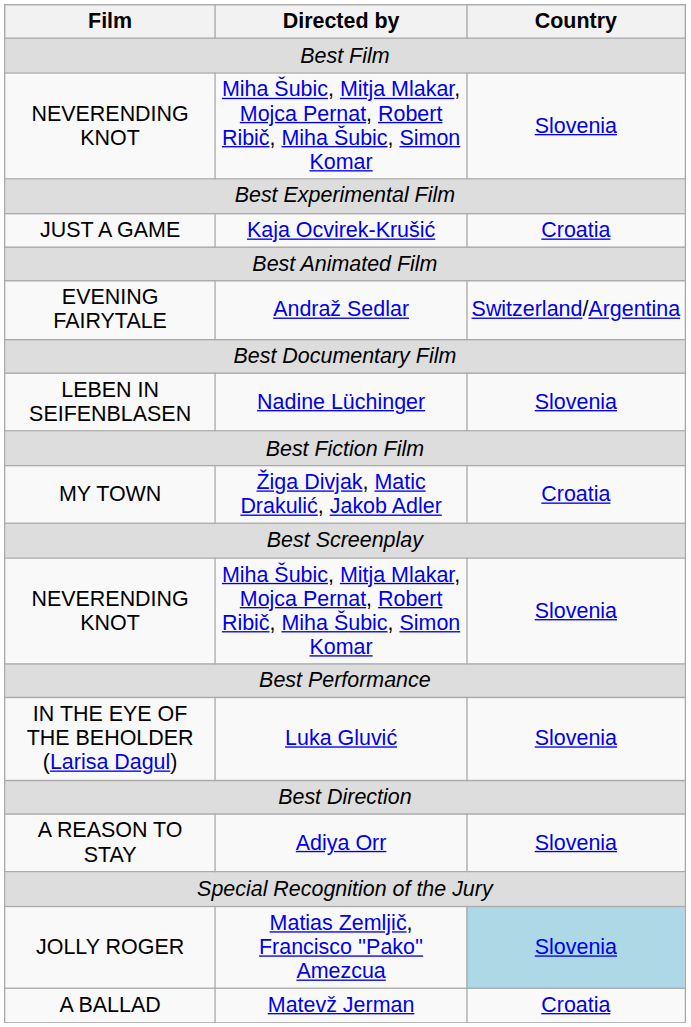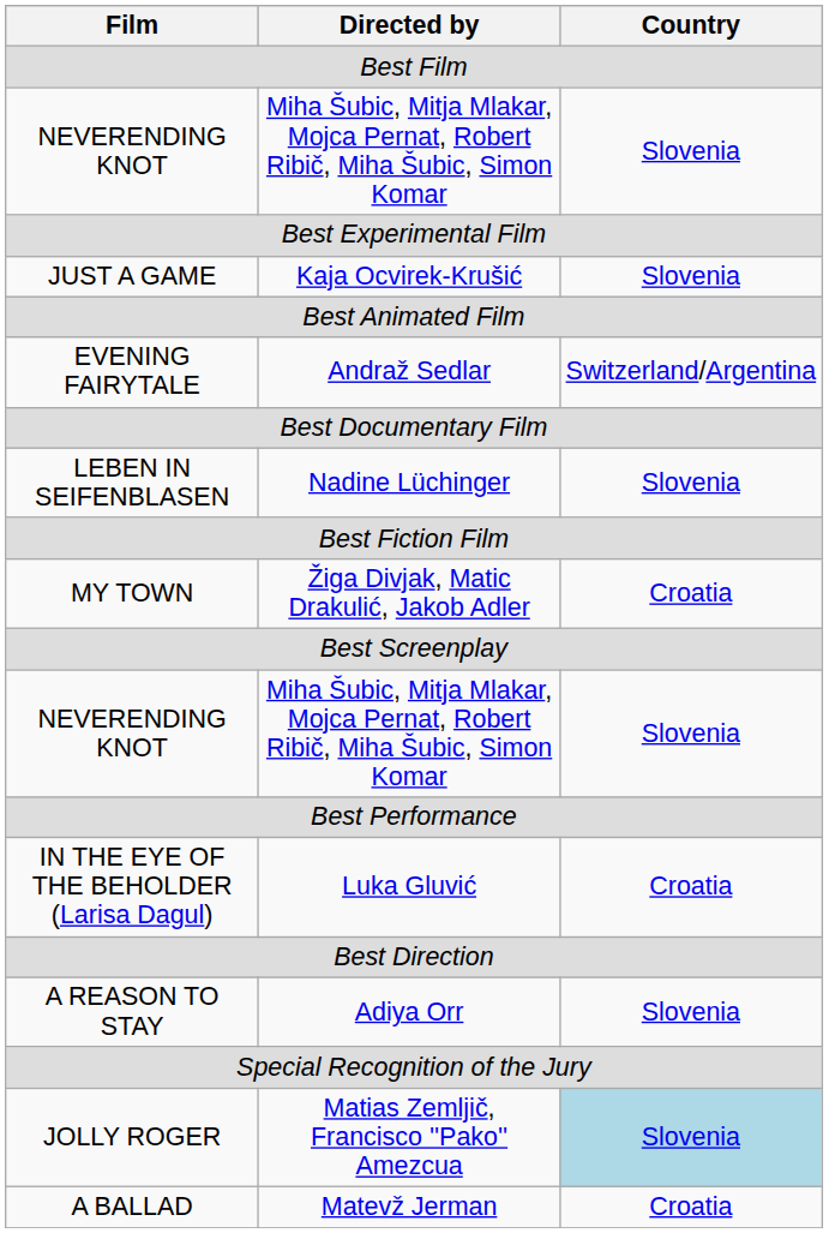JUST A GAME | Country: Croatia -> Slovenia
IN THE EYE OF THE BEHOLDER (Larisa Dagul) | Country: Slovenia -> Croatia
